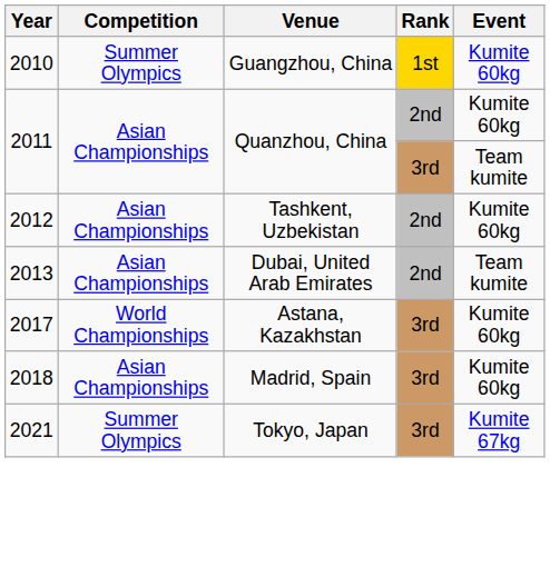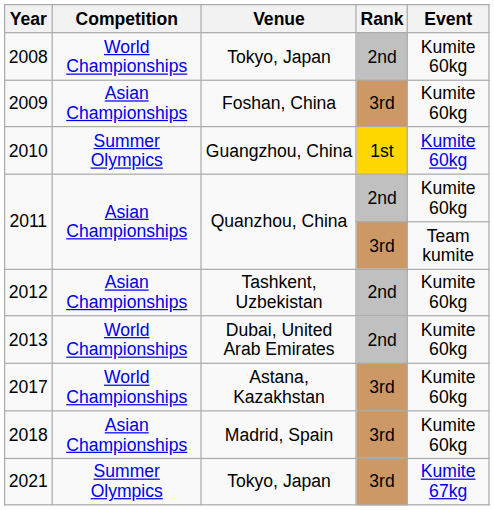+ row: 2008 | World Championships | Tokyo, Japan | 2nd | Kumite 60kg
+ row: 2009 | Asian Championships | Foshan, China | 3rd | Kumite 60kg
2013 | Competition: Asian Championships -> World Championships
2013 | Event: Team kumite -> Kumite 60kg
